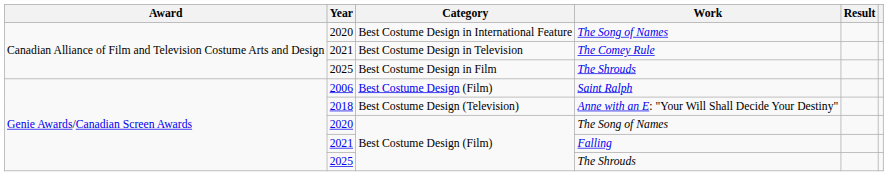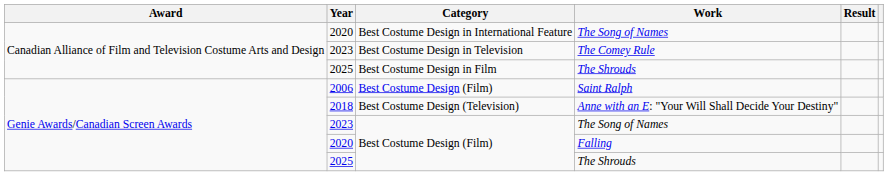The Comey Rule | Year: 2021 -> 2023
Best Costume Design (Film) / The Song of Names | Year: 2020 -> 2023
Falling | Year: 2021 -> 2020
